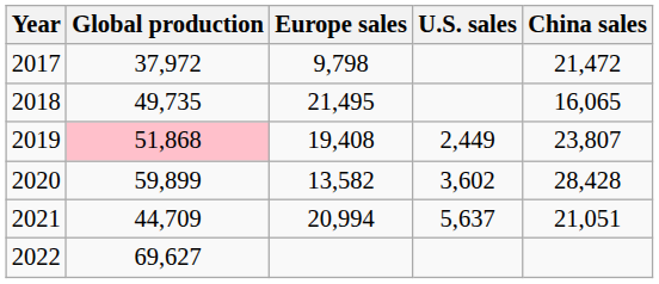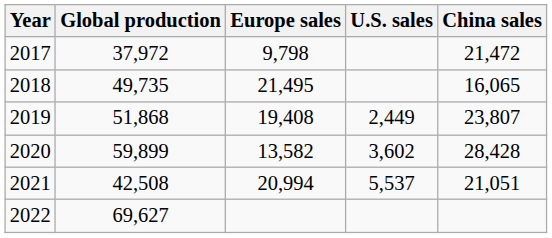2019 | Global production: pink background -> no background
2021 | Global production: 44,709 -> 42,508
2021 | U.S. sales: 5,637 -> 5,537
